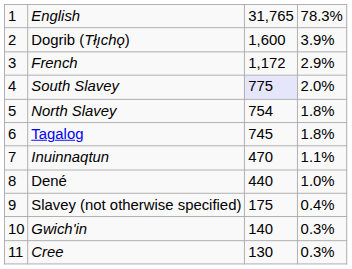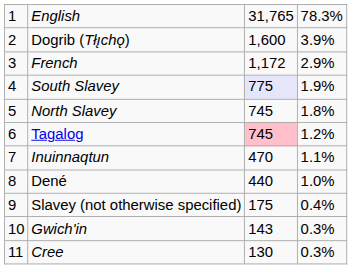South Slavey | column 4: 2.0% -> 1.9%
North Slavey | column 3: 754 -> 745
Tagalog | column 3: no background -> pink background
Tagalog | column 4: 1.8% -> 1.2%
Gwich'in | column 3: 140 -> 143
